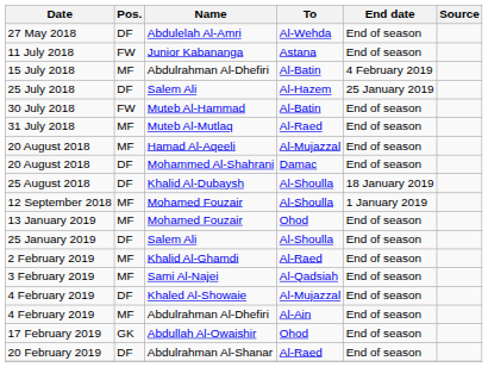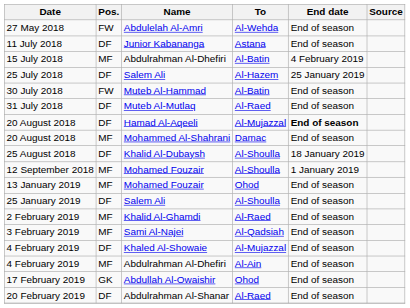27 May 2018 | Pos.: DF -> FW
11 July 2018 | Pos.: FW -> DF
31 July 2018 | Pos.: MF -> DF
20 August 2018 / Hamad Al-Aqeeli | Pos.: MF -> DF
20 August 2018 / Hamad Al-Aqeeli | End date: normal -> bold
20 August 2018 / Mohammed Al-Shahrani | Pos.: DF -> MF
